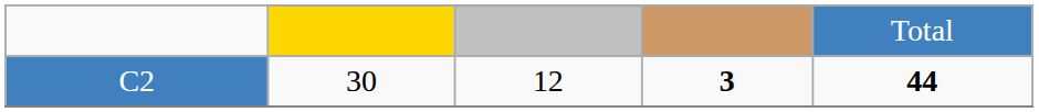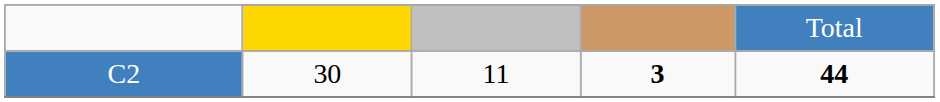C2 | column 3: 12 -> 11
